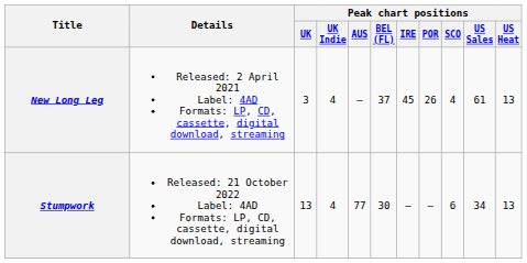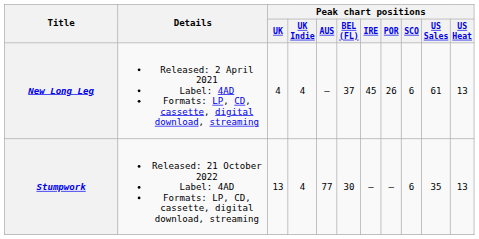New Long Leg | Peak chart positions / UK: 3 -> 4
New Long Leg | Peak chart positions / SCO: 4 -> 6
Stumpwork | Peak chart positions / US Sales: 34 -> 35
